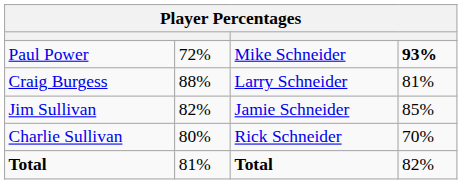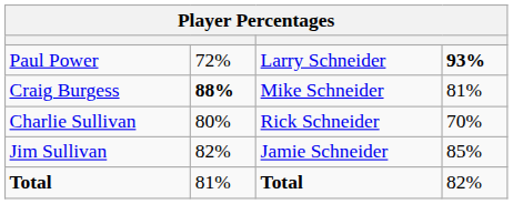Paul Power | column 3: Mike Schneider -> Larry Schneider
Craig Burgess | column 2: normal -> bold
Craig Burgess | column 3: Larry Schneider -> Mike Schneider
rows swapped: Charlie Sullivan <-> Jim Sullivan
